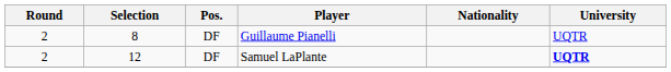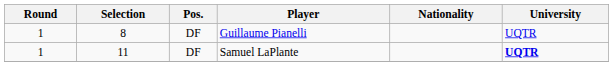Guillaume Pianelli | Round: 2 -> 1
Samuel LaPlante | Round: 2 -> 1
Samuel LaPlante | Selection: 12 -> 11
